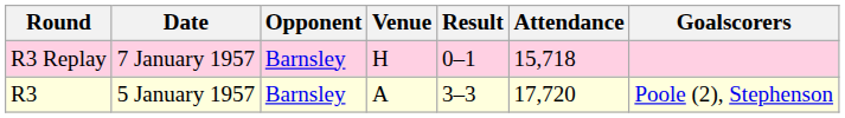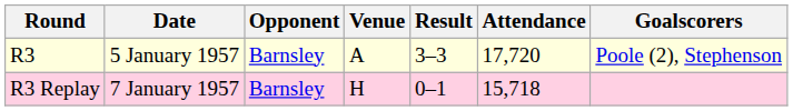rows swapped: R3 <-> R3 Replay
